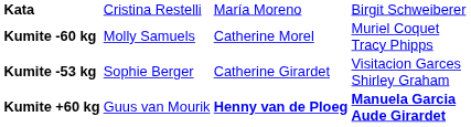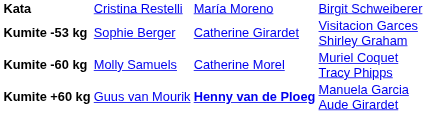rows swapped: Kumite -53 kg <-> Kumite -60 kg
Kumite +60 kg | column 4: bold -> normal
